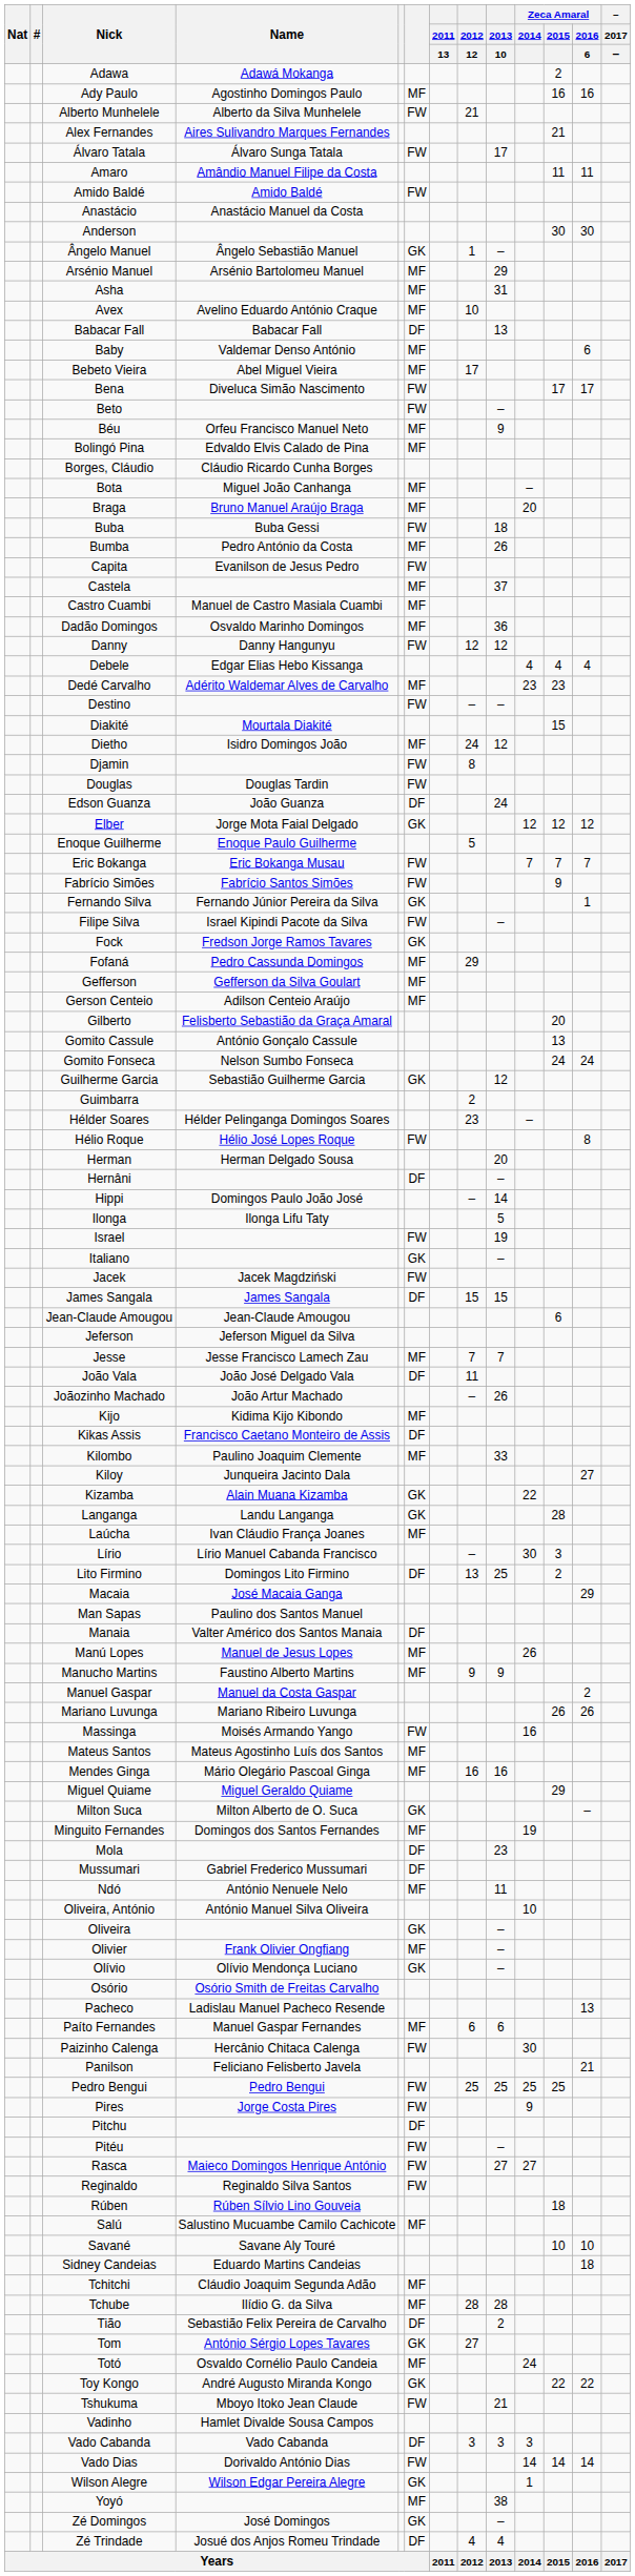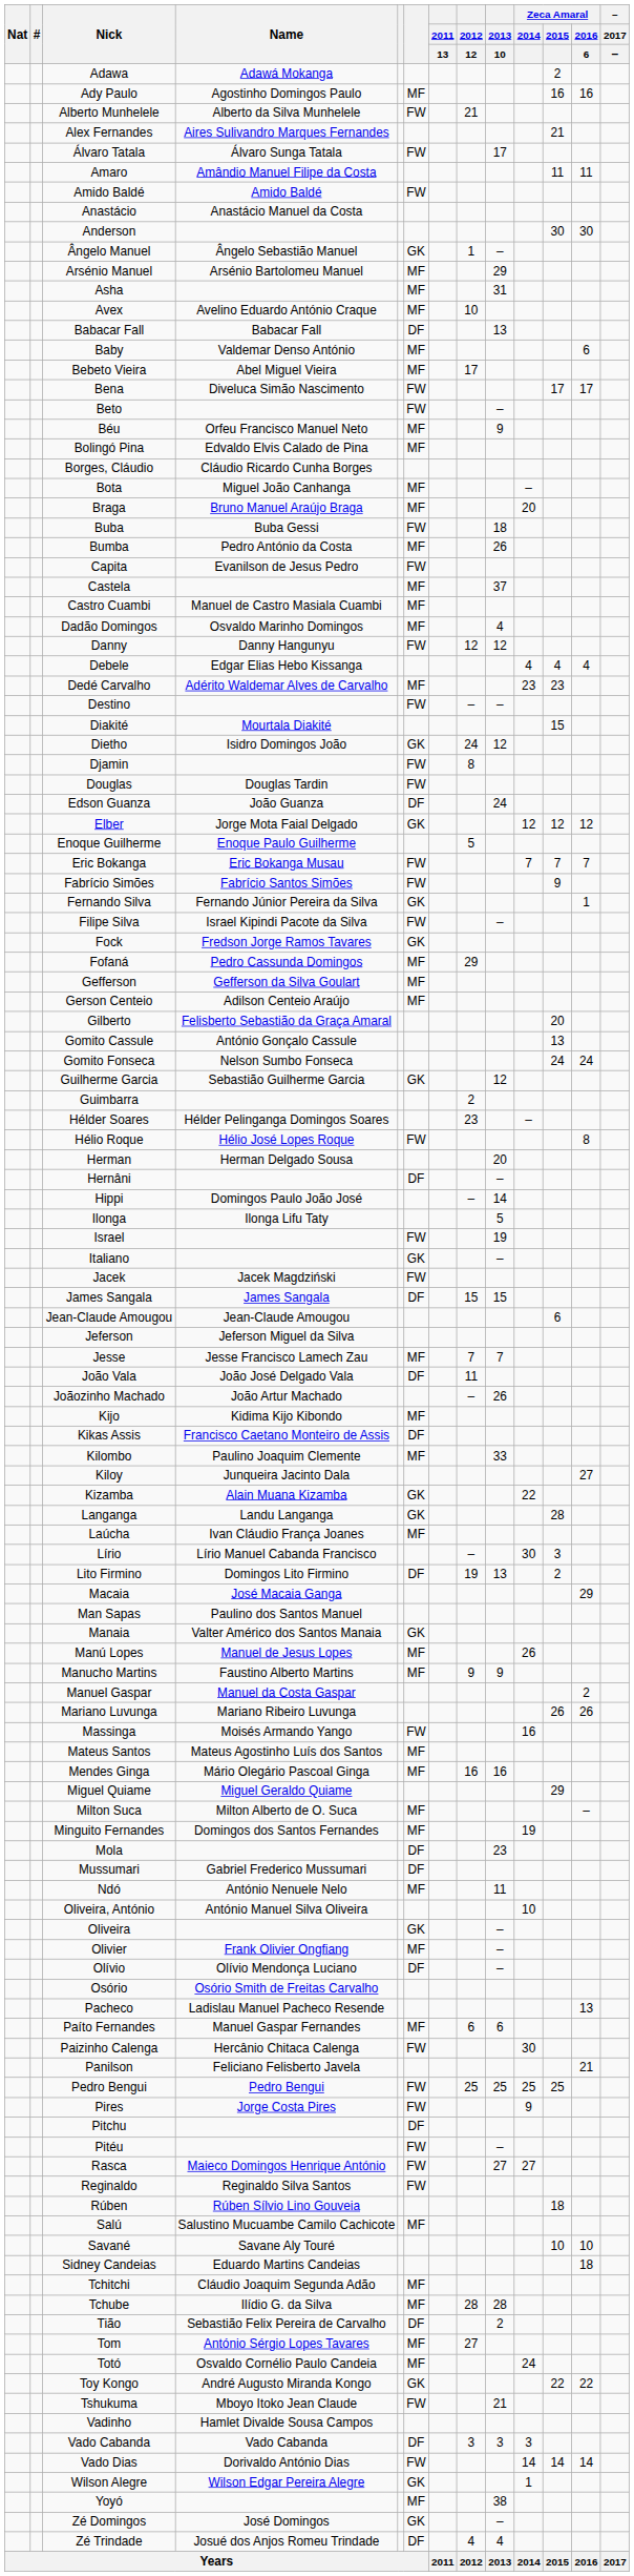Dadão Domingos | 2013 / 10: 36 -> 4
Dietho | column 6: MF -> GK
Lito Firmino | 2012 / 12: 13 -> 19
Lito Firmino | 2013 / 10: 25 -> 13
Manaia | column 6: DF -> GK
Milton Suca | column 6: GK -> MF
Olívio | column 6: GK -> DF
Tom | column 6: GK -> MF
